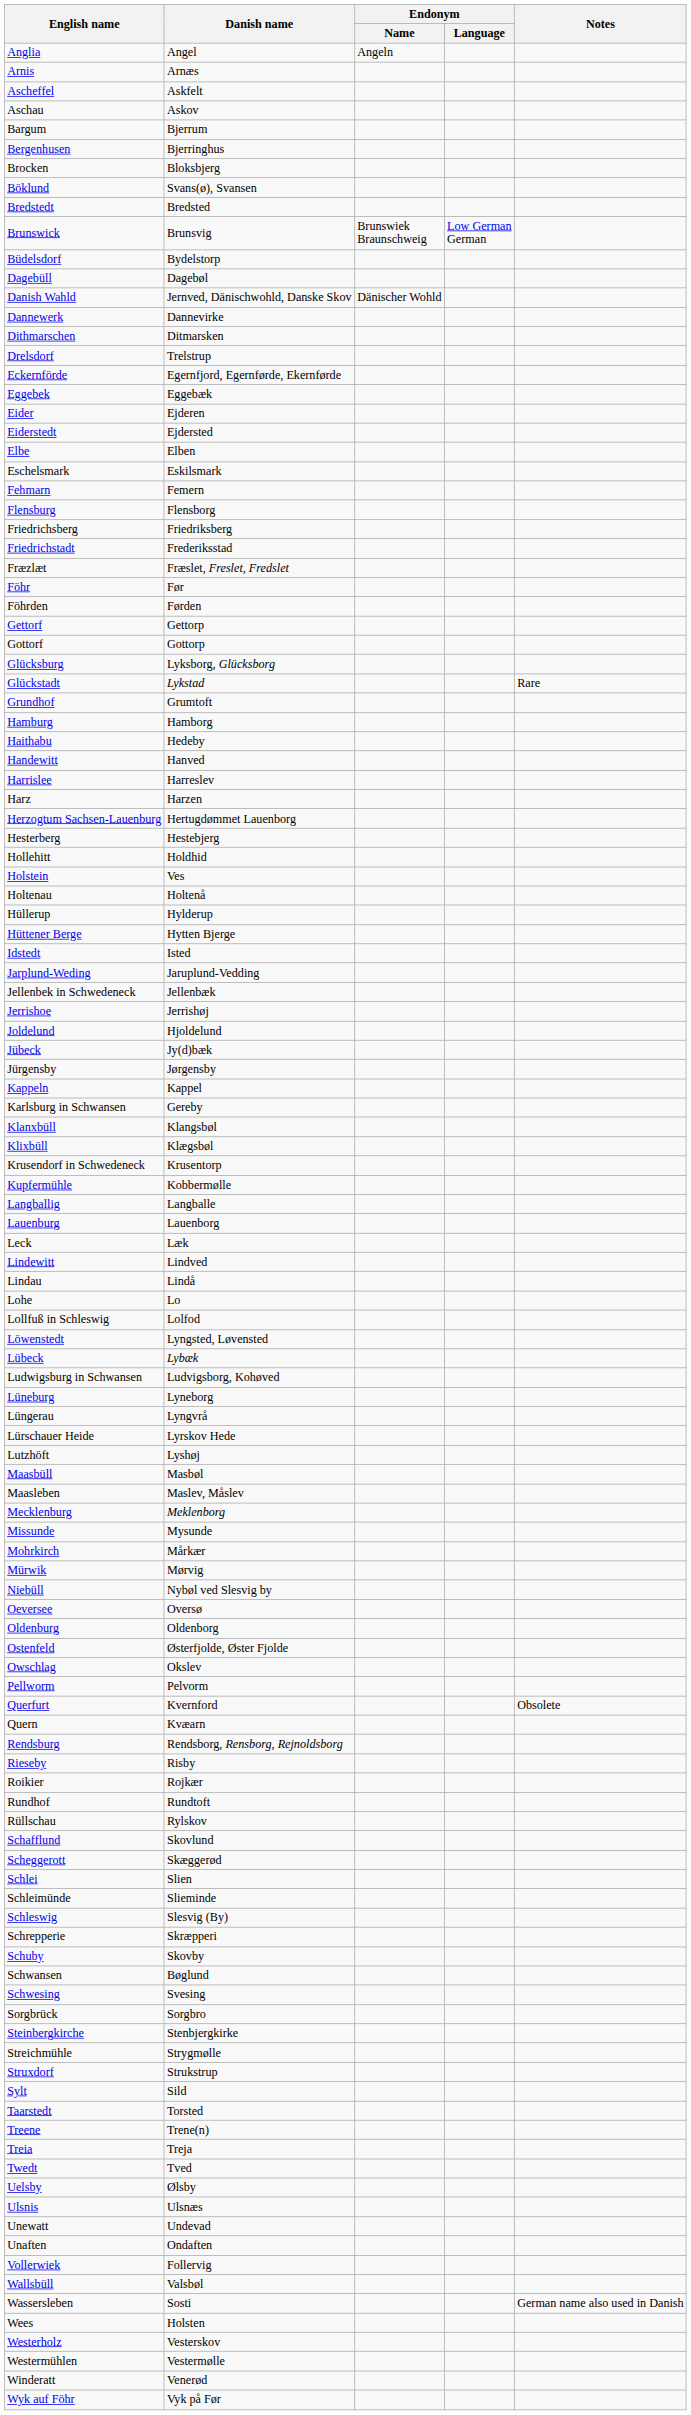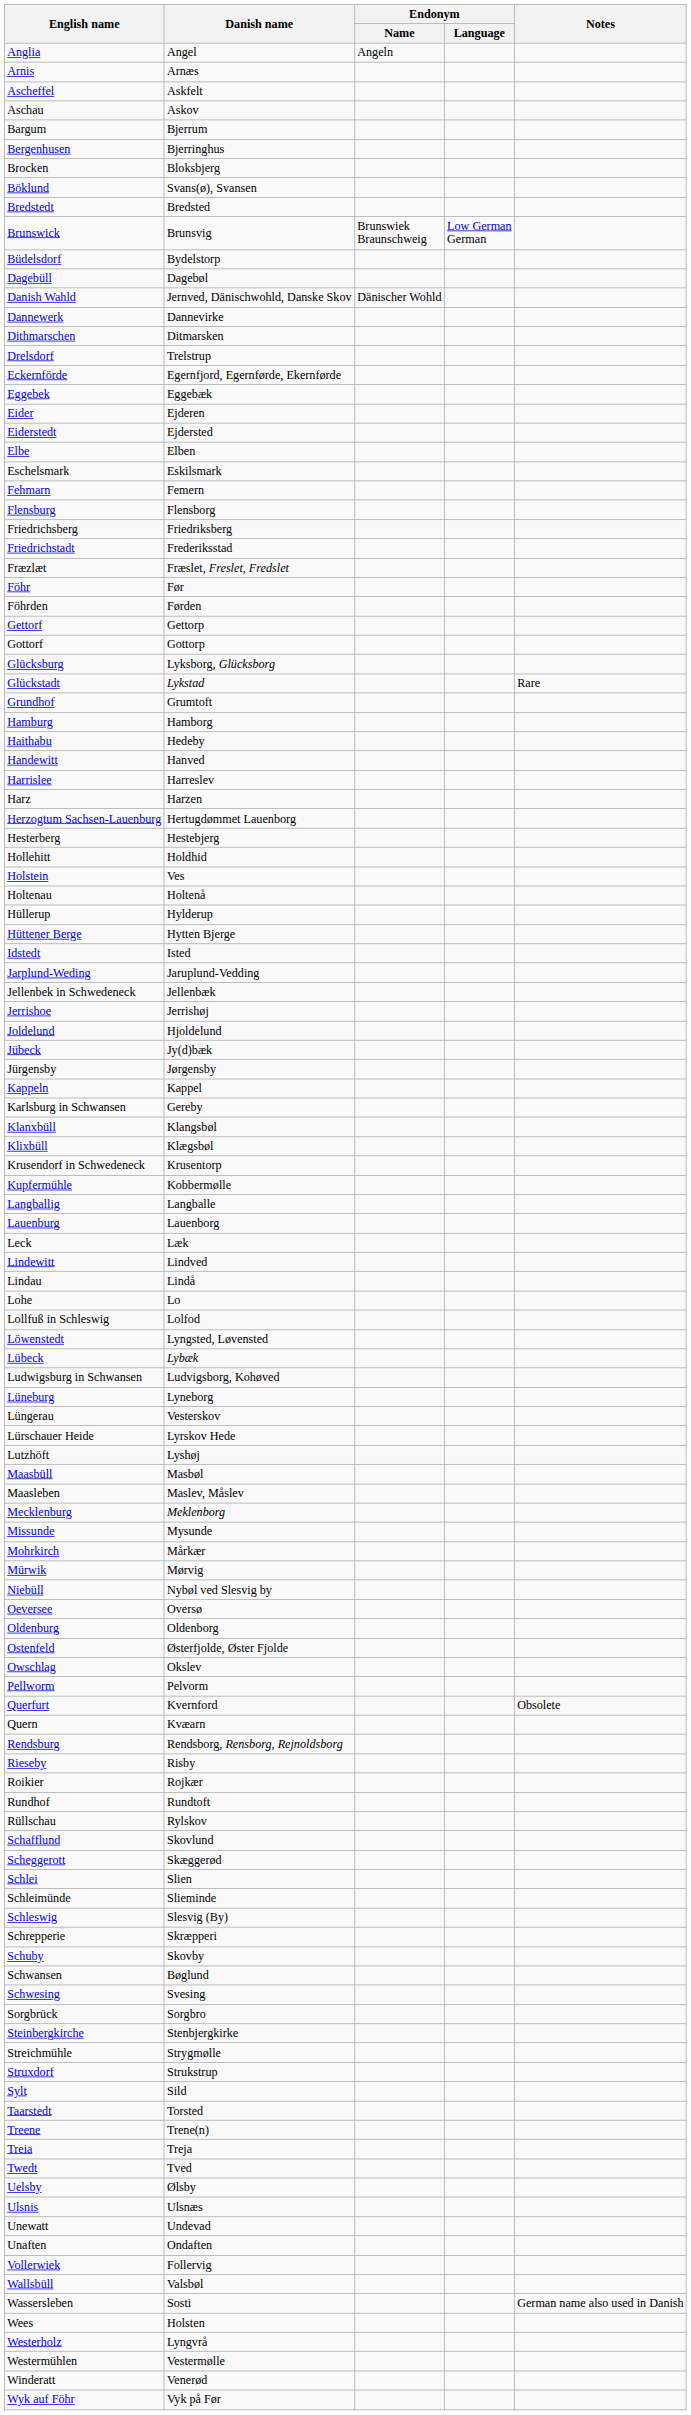Lüngerau | Danish name: Lyngvrå -> Vesterskov
Westerholz | Danish name: Vesterskov -> Lyngvrå
